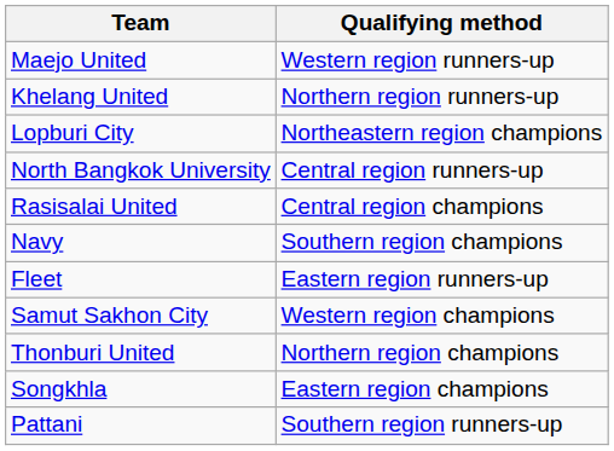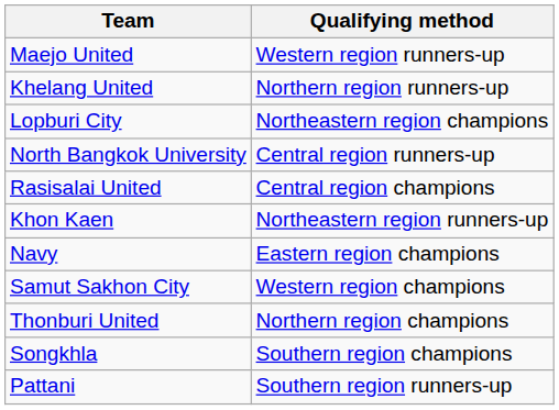+ row: Khon Kaen | Northeastern region runners-up
Navy | Qualifying method: Southern region champions -> Eastern region champions
- row: Fleet | Eastern region runners-up
Songkhla | Qualifying method: Eastern region champions -> Southern region champions
